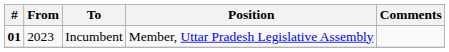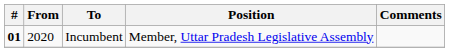Incumbent | From: 2023 -> 2020
